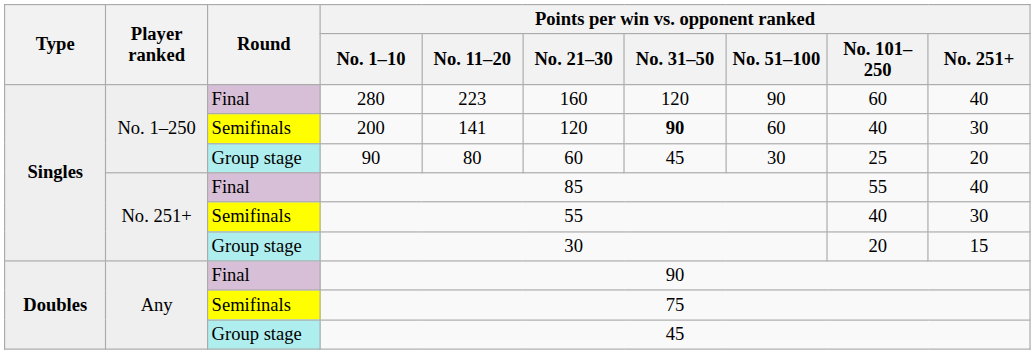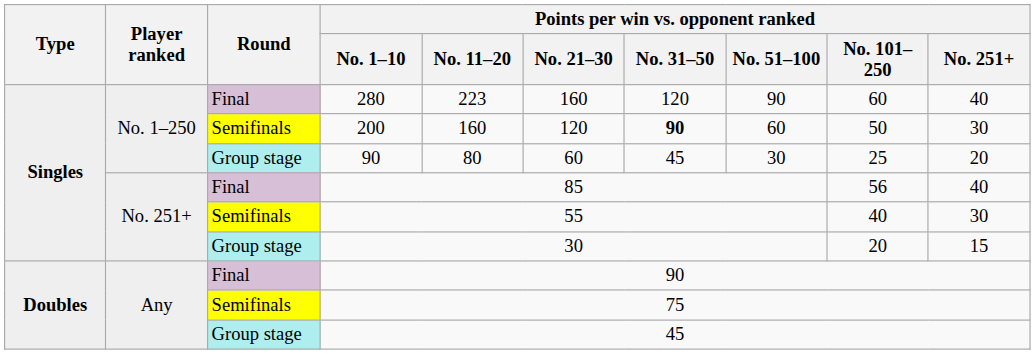200 | Points per win vs. opponent ranked / No. 11–20: 141 -> 160
200 | Points per win vs. opponent ranked / No. 101–250: 40 -> 50
85 | Points per win vs. opponent ranked / No. 101–250: 55 -> 56
